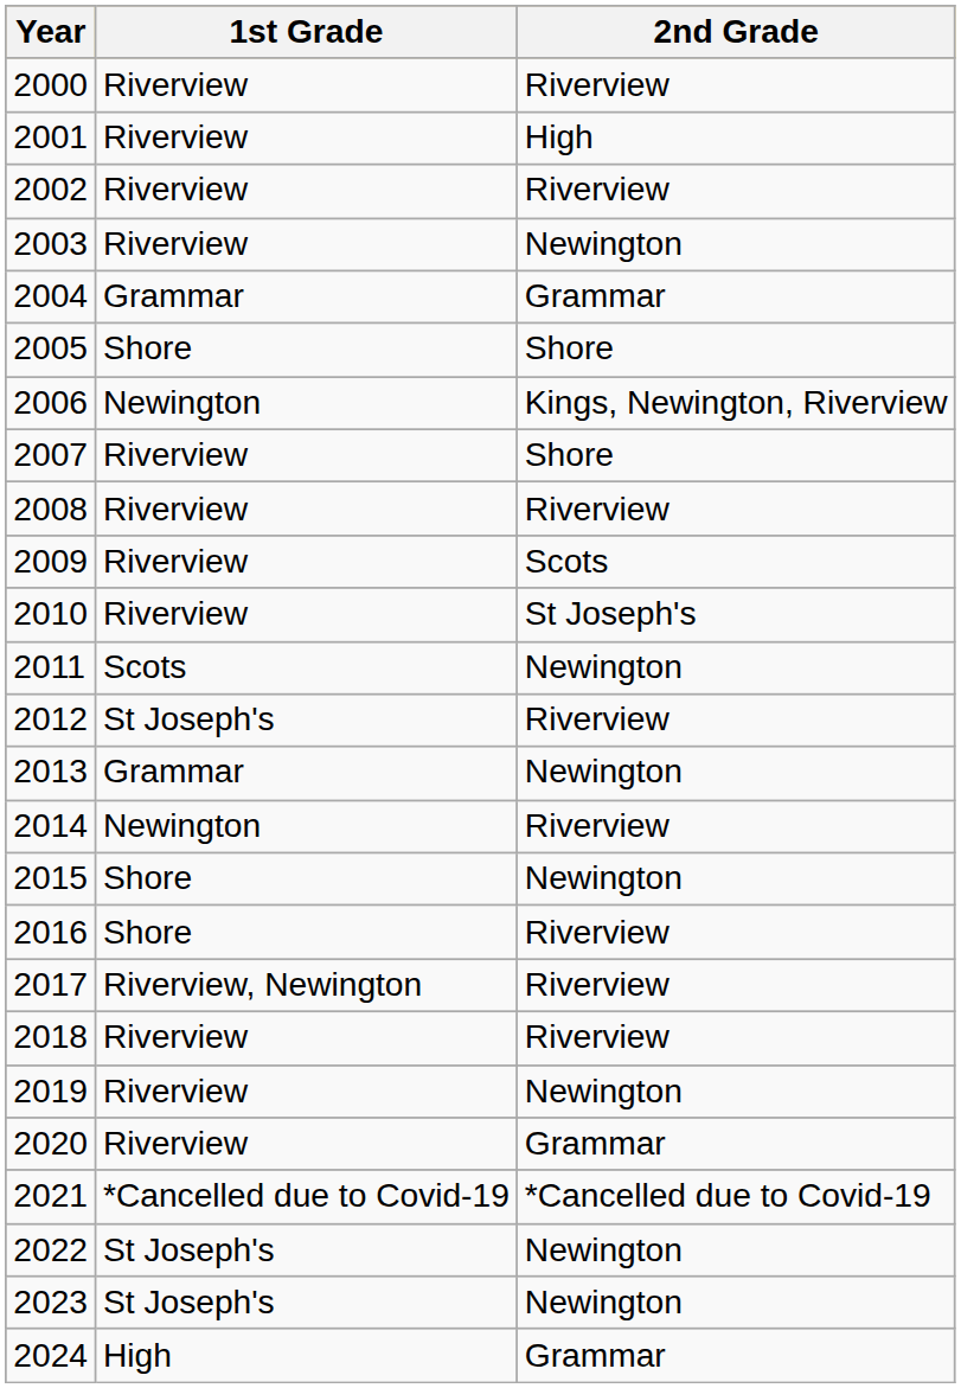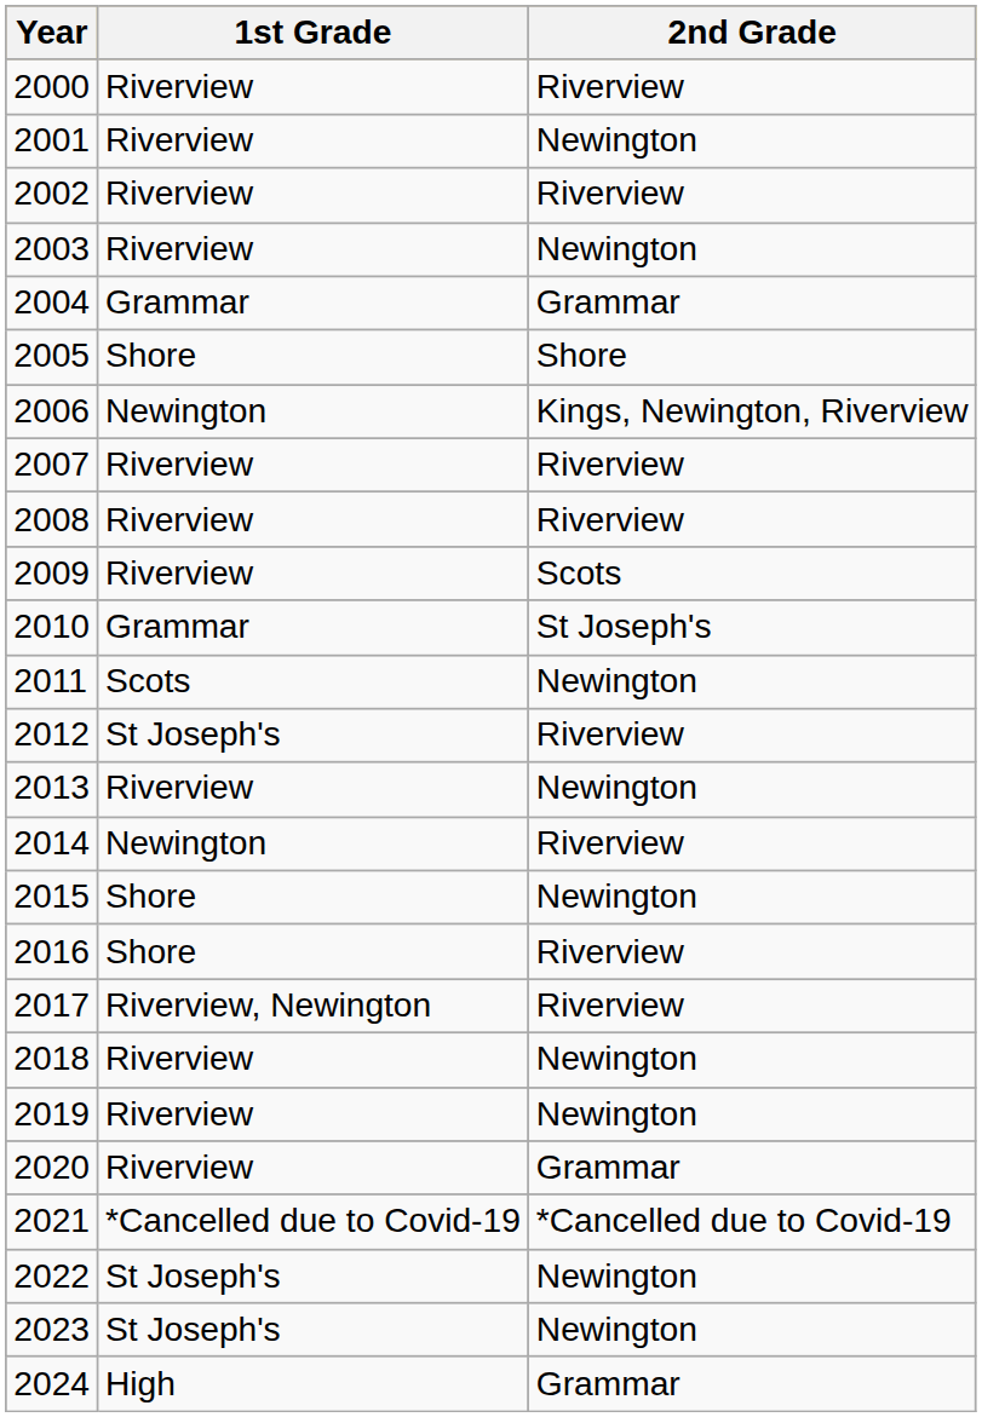2001 | 2nd Grade: High -> Newington
2007 | 2nd Grade: Shore -> Riverview
2010 | 1st Grade: Riverview -> Grammar
2013 | 1st Grade: Grammar -> Riverview
2018 | 2nd Grade: Riverview -> Newington
